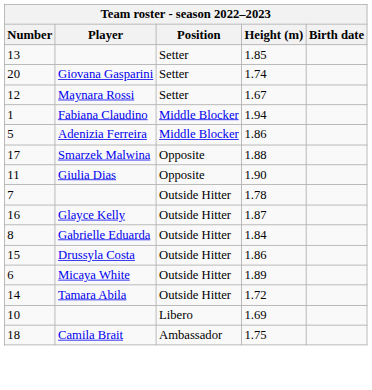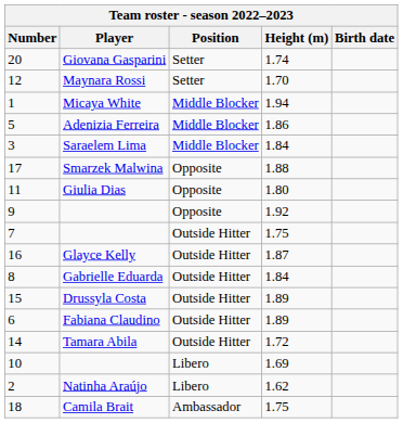- row: 13 | Setter | 1.85
12 | Height (m): 1.67 -> 1.70
1 | Player: Fabiana Claudino -> Micaya White
+ row: 3 | Saraelem Lima | Middle Blocker | 1.84
11 | Height (m): 1.90 -> 1.80
+ row: 9 | Opposite | 1.92
7 | Height (m): 1.78 -> 1.75
15 | Height (m): 1.86 -> 1.89
6 | Player: Micaya White -> Fabiana Claudino
+ row: 2 | Natinha Araújo | Libero | 1.62
